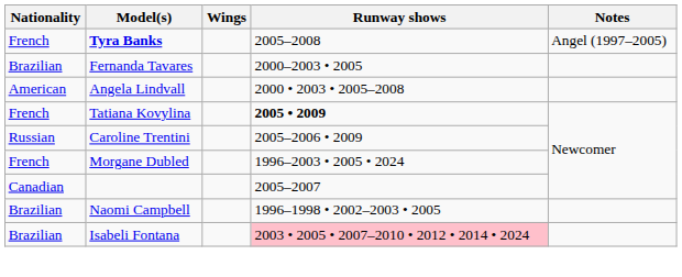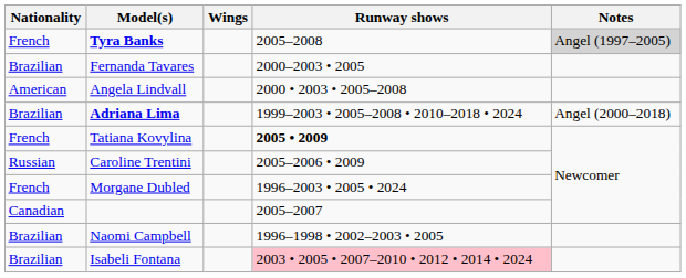Tyra Banks | Notes: no background -> lightgrey background
+ row: Brazilian | Adriana Lima | 1999–2003 • 2005–2008 • 2010–2018 • 2024 | Angel (2000–2018)
